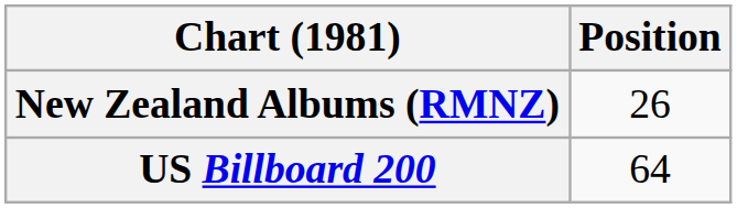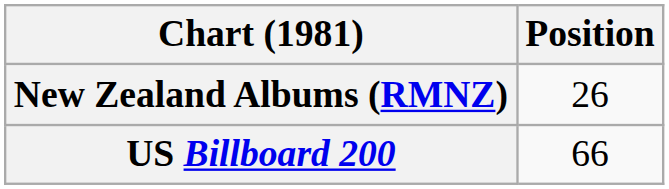US Billboard 200 | Position: 64 -> 66
